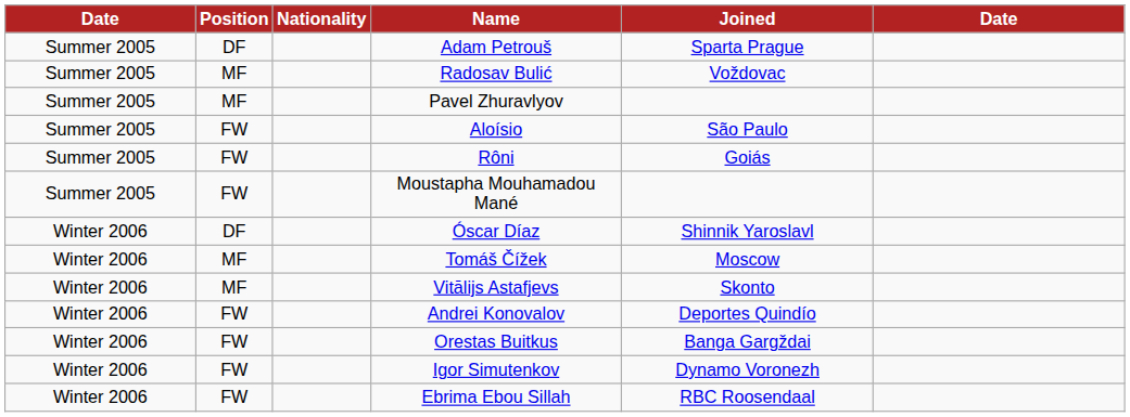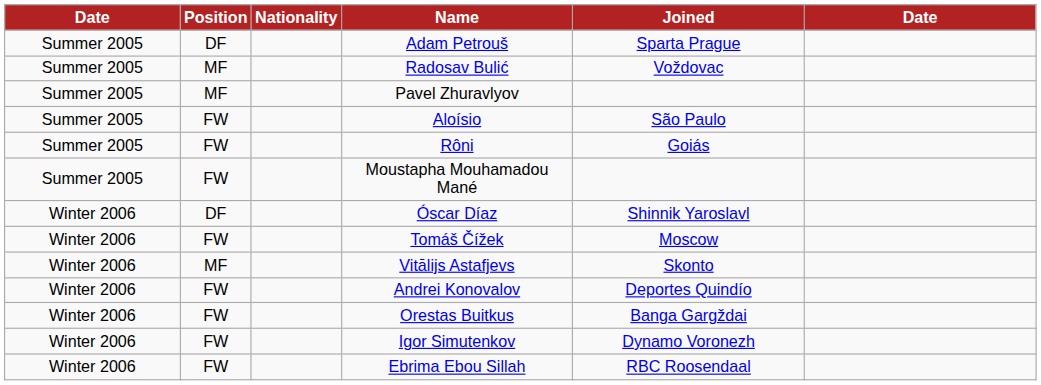Tomáš Čížek | Position: MF -> FW
